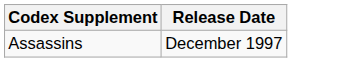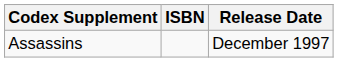+ column: ISBN
